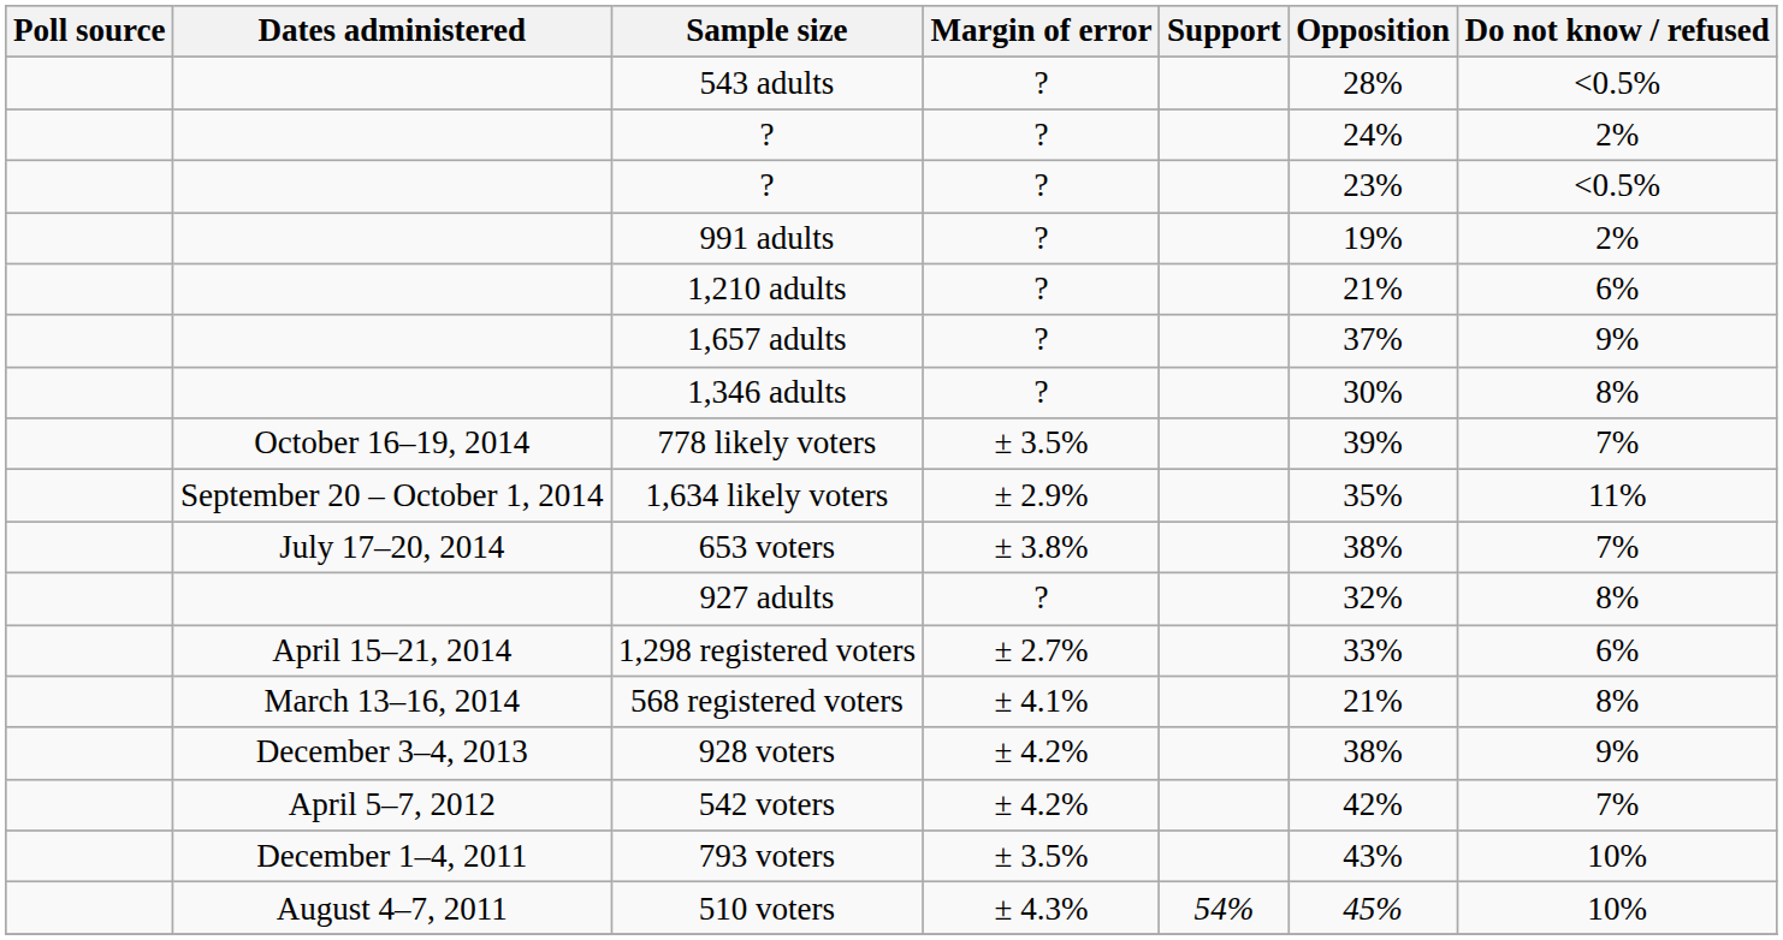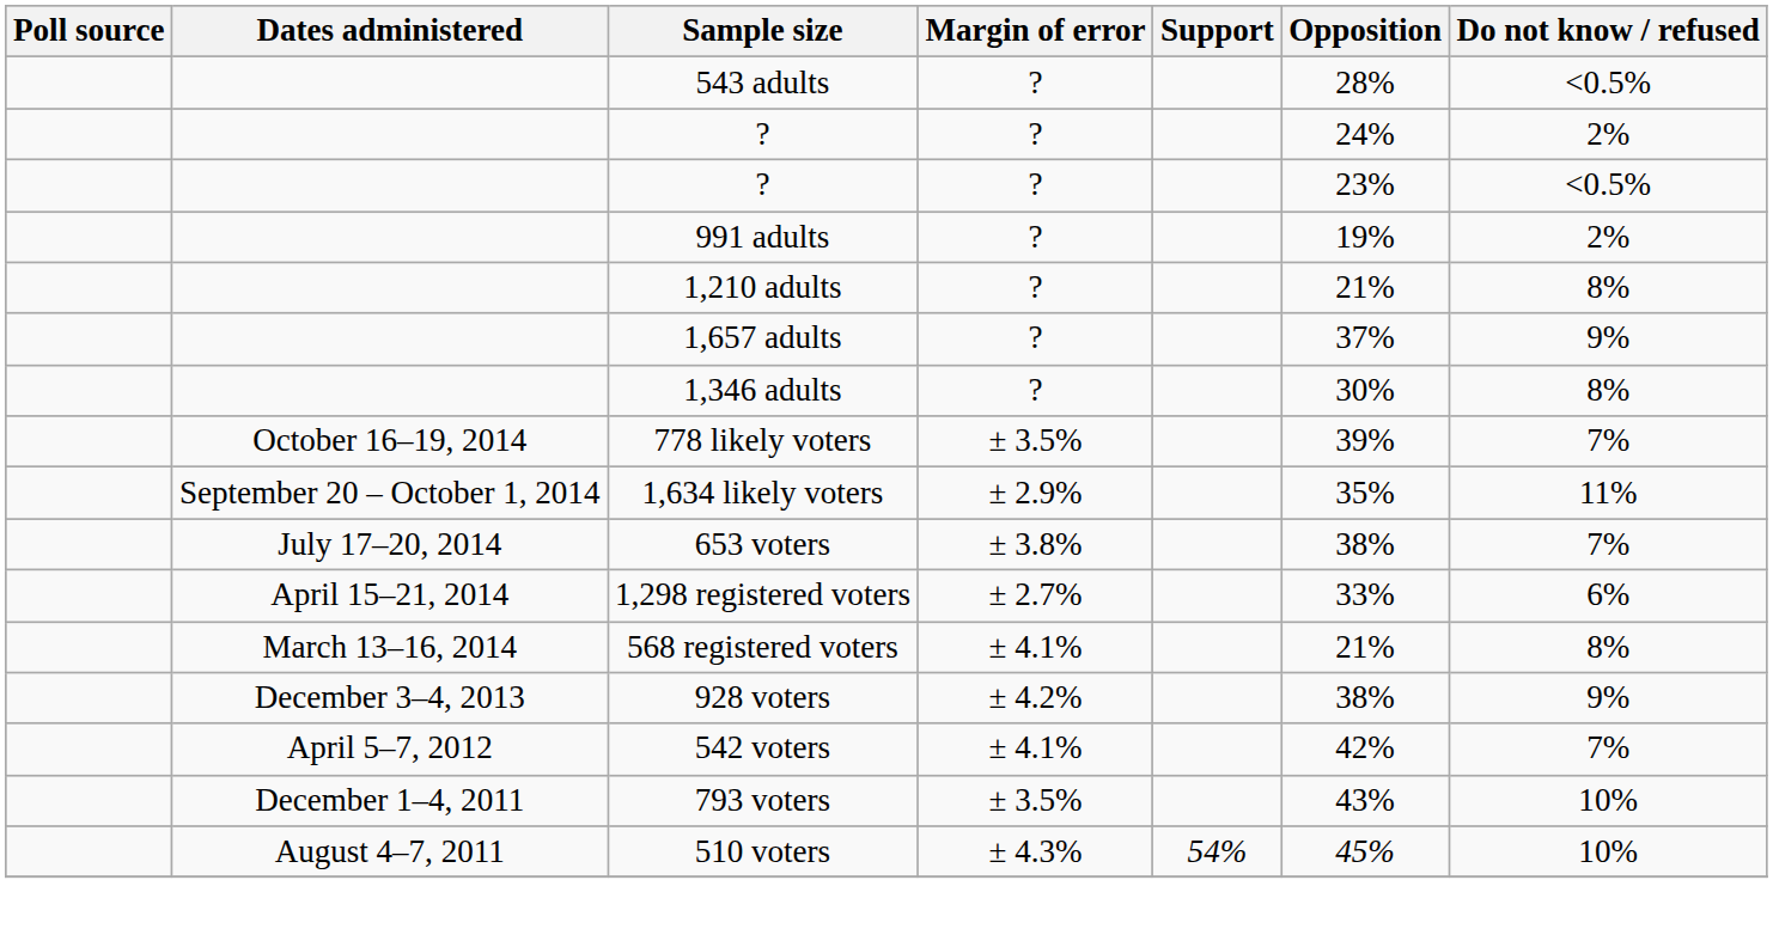1,210 adults | Do not know / refused: 6% -> 8%
- row: 927 adults | ? | 32% | 8%
542 voters | Margin of error: ± 4.2% -> ± 4.1%
